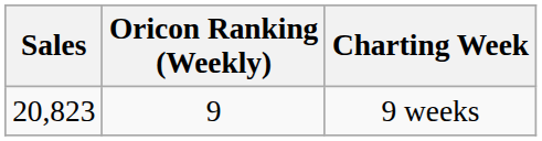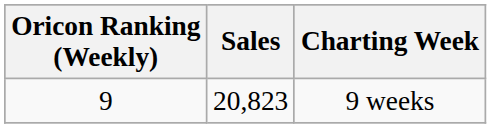columns swapped: Oricon Ranking (Weekly) <-> Sales
